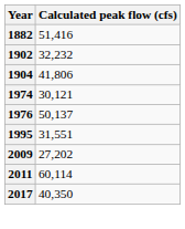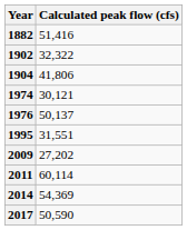1902 | Calculated peak flow (cfs): 32,232 -> 32,322
+ row: 2014 | 54,369
2017 | Calculated peak flow (cfs): 40,350 -> 50,590
